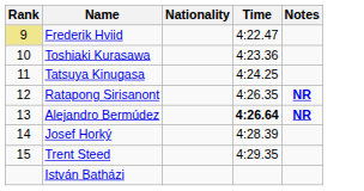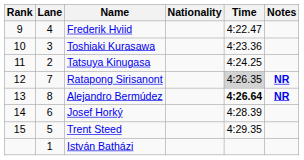+ column: Lane | 4 | 3 | 2 | 7 | 8 | 6 | 5 | 1
Frederik Hviid | Rank: khaki background -> no background
Ratapong Sirisanont | Time: no background -> lightgrey background
